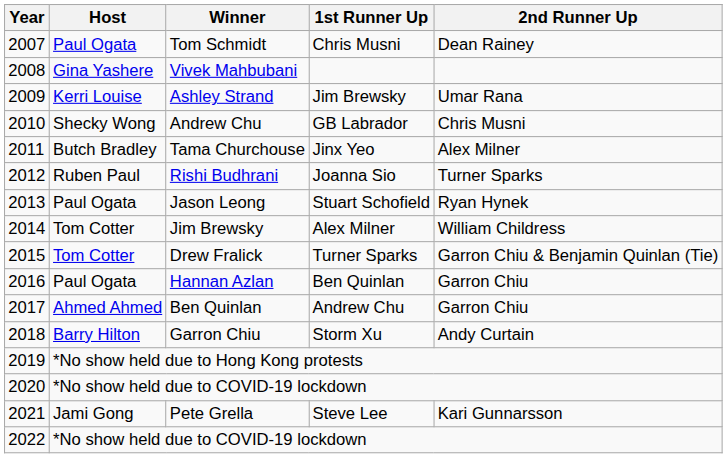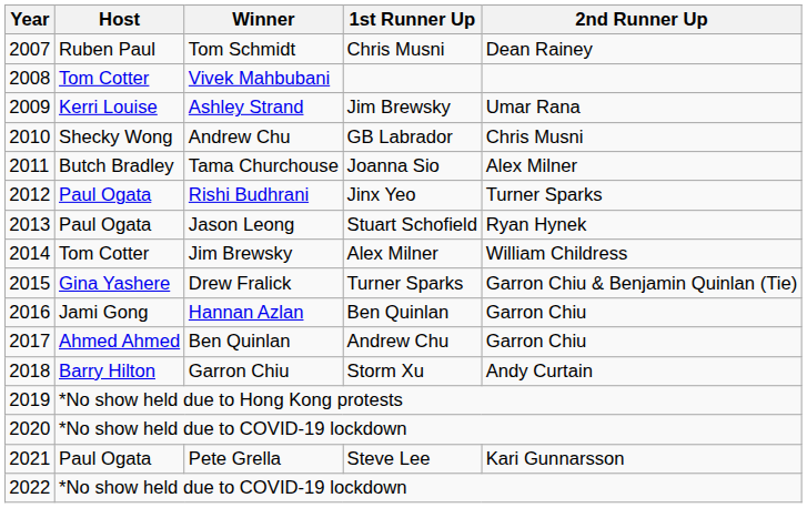Tom Schmidt | Host: Paul Ogata -> Ruben Paul
Vivek Mahbubani | Host: Gina Yashere -> Tom Cotter
Tama Churchouse | 1st Runner Up: Jinx Yeo -> Joanna Sio
Rishi Budhrani | Host: Ruben Paul -> Paul Ogata
Rishi Budhrani | 1st Runner Up: Joanna Sio -> Jinx Yeo
Drew Fralick | Host: Tom Cotter -> Gina Yashere
Hannan Azlan | Host: Paul Ogata -> Jami Gong
Pete Grella | Host: Jami Gong -> Paul Ogata
